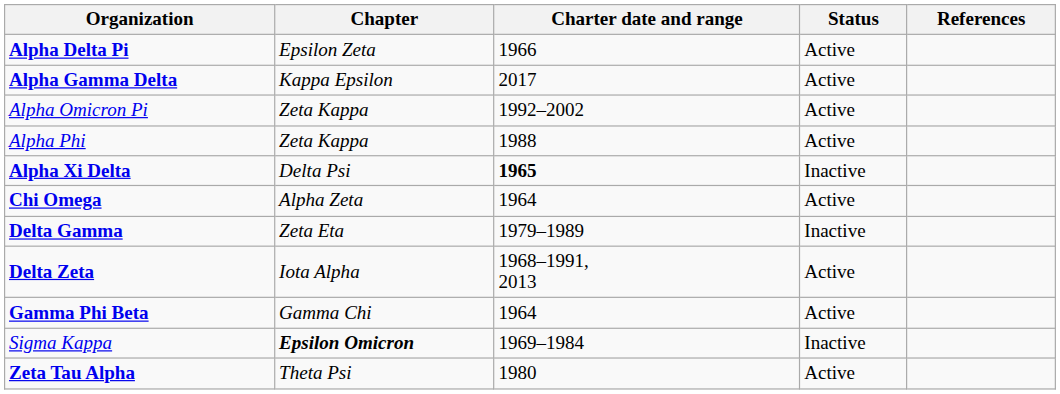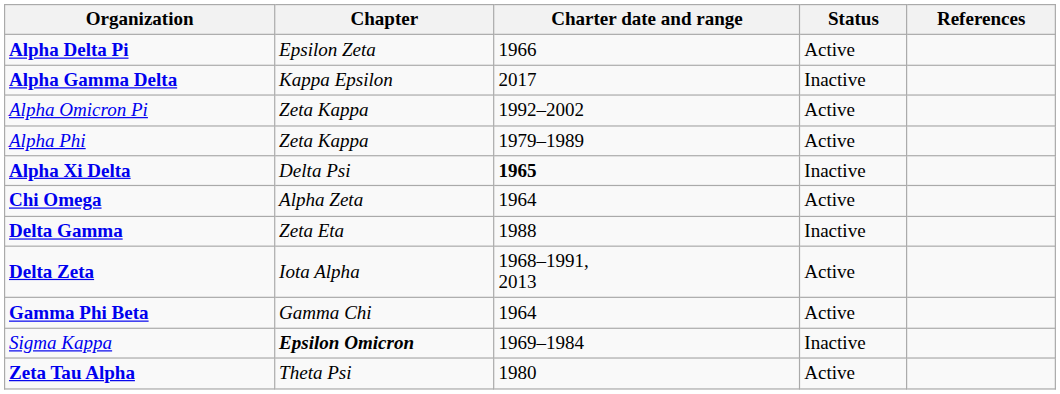Alpha Gamma Delta | Status: Active -> Inactive
Alpha Phi | Charter date and range: 1988 -> 1979–1989
Delta Gamma | Charter date and range: 1979–1989 -> 1988
